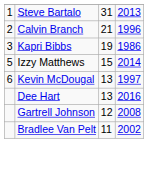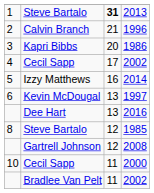2013 | column 3: normal -> bold
1986 | column 3: 19 -> 20
+ row: 4 | Cecil Sapp | 17 | 2002
2014 | column 3: 15 -> 16
+ row: 8 | Steve Bartalo | 12 | 1985
+ row: 10 | Cecil Sapp | 11 | 2000
